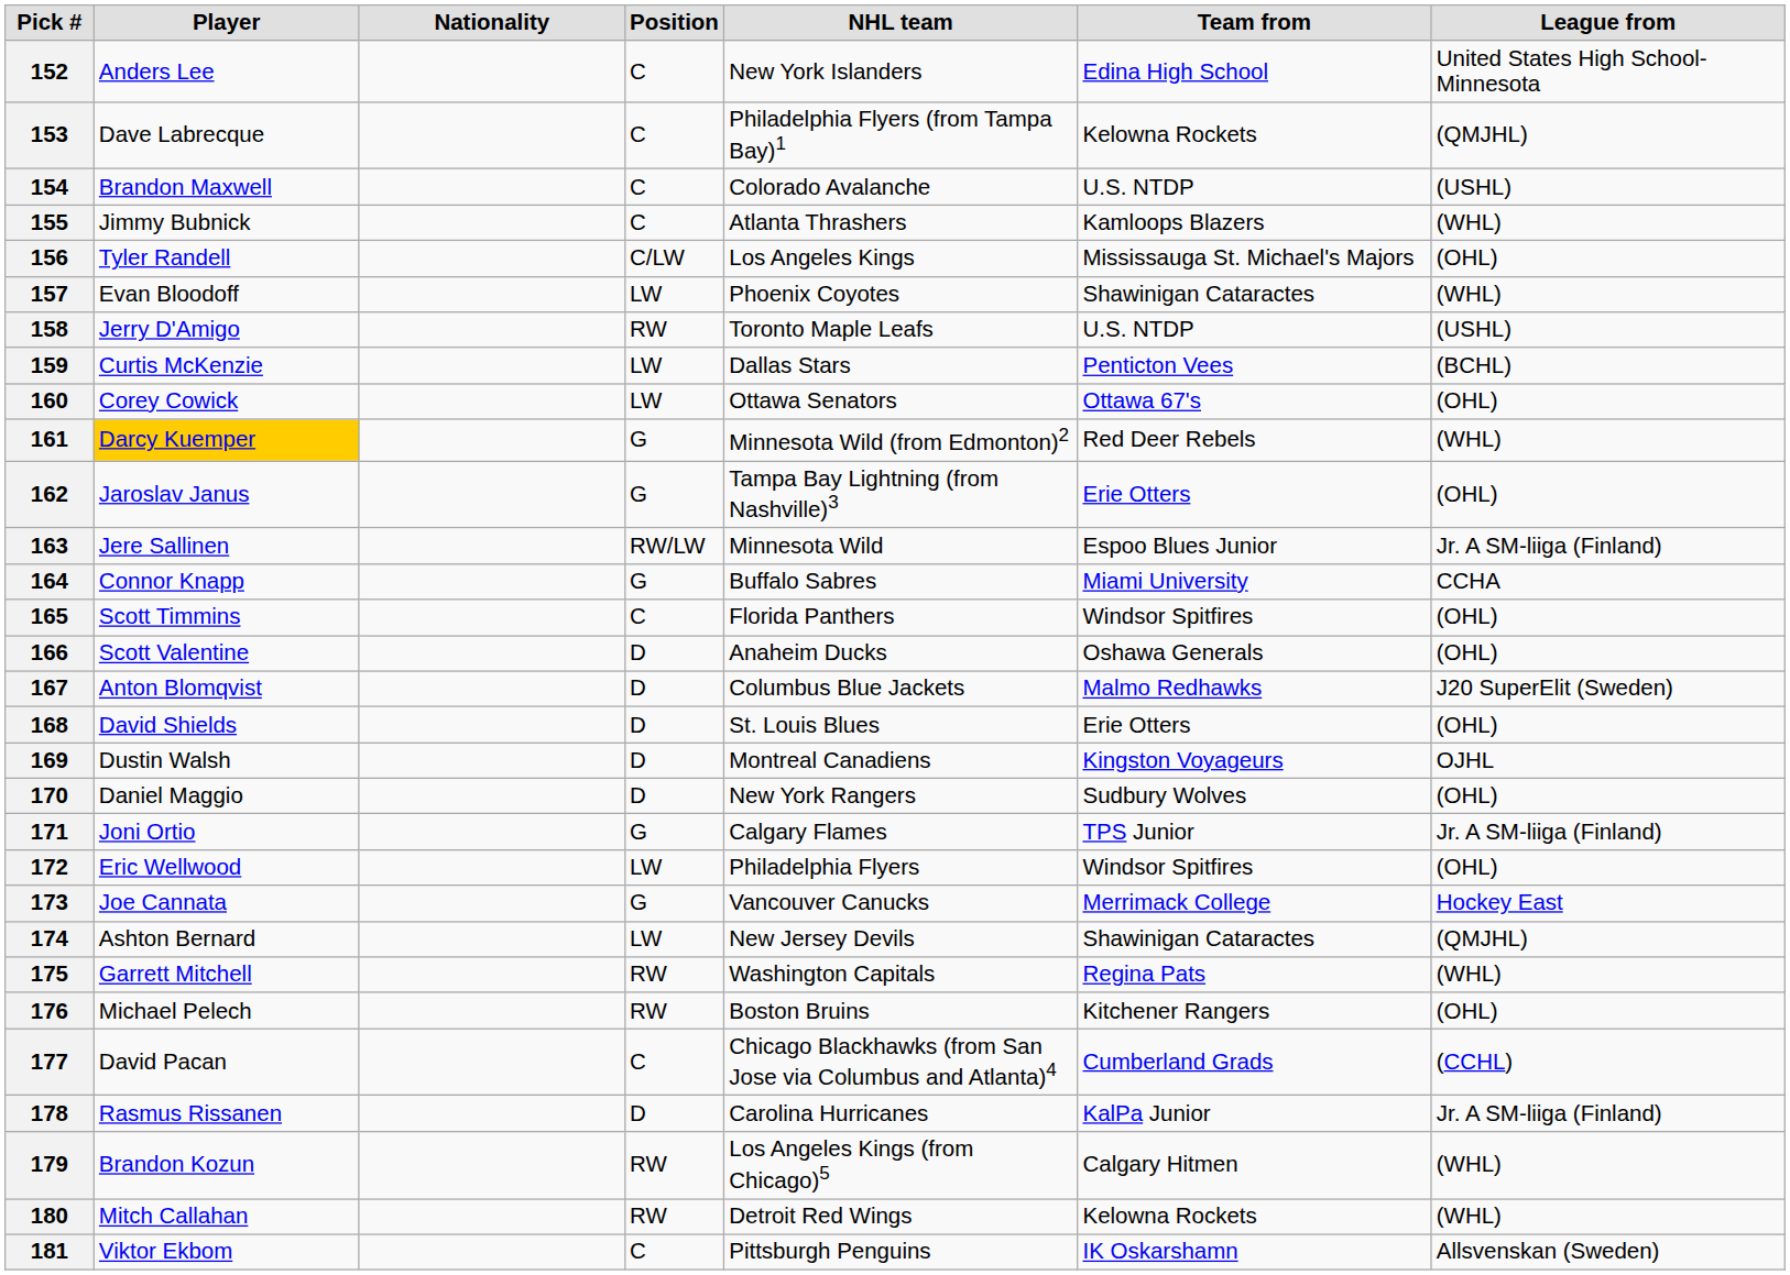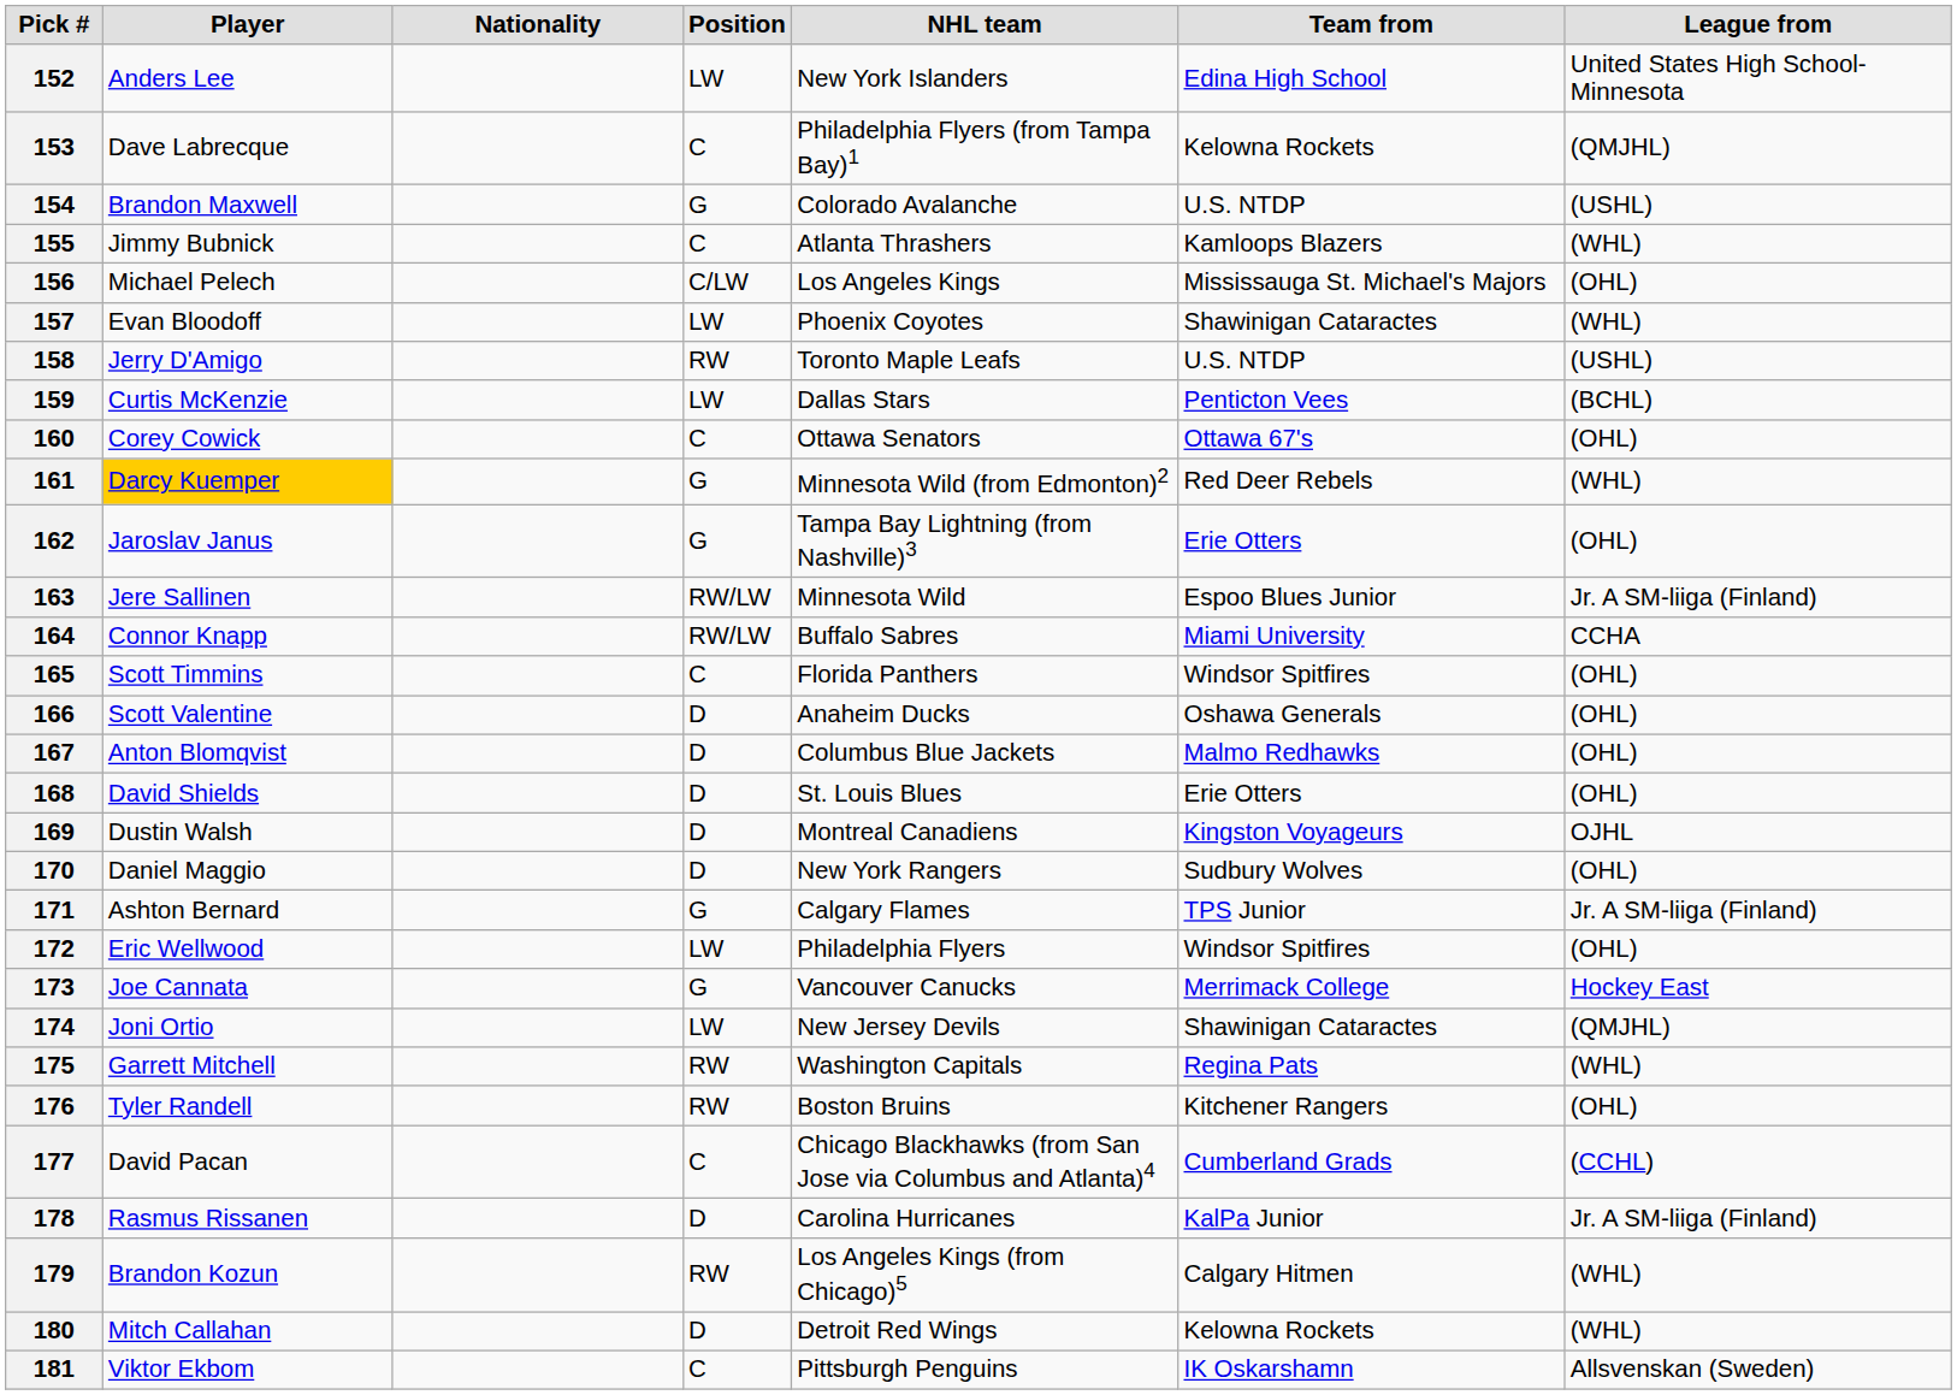152 | Position: C -> LW
154 | Position: C -> G
156 | Player: Tyler Randell -> Michael Pelech
160 | Position: LW -> C
164 | Position: G -> RW/LW
167 | League from: J20 SuperElit (Sweden) -> (OHL)
171 | Player: Joni Ortio -> Ashton Bernard
174 | Player: Ashton Bernard -> Joni Ortio
176 | Player: Michael Pelech -> Tyler Randell
180 | Position: RW -> D
